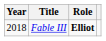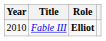Fable III | Year: 2018 -> 2010
